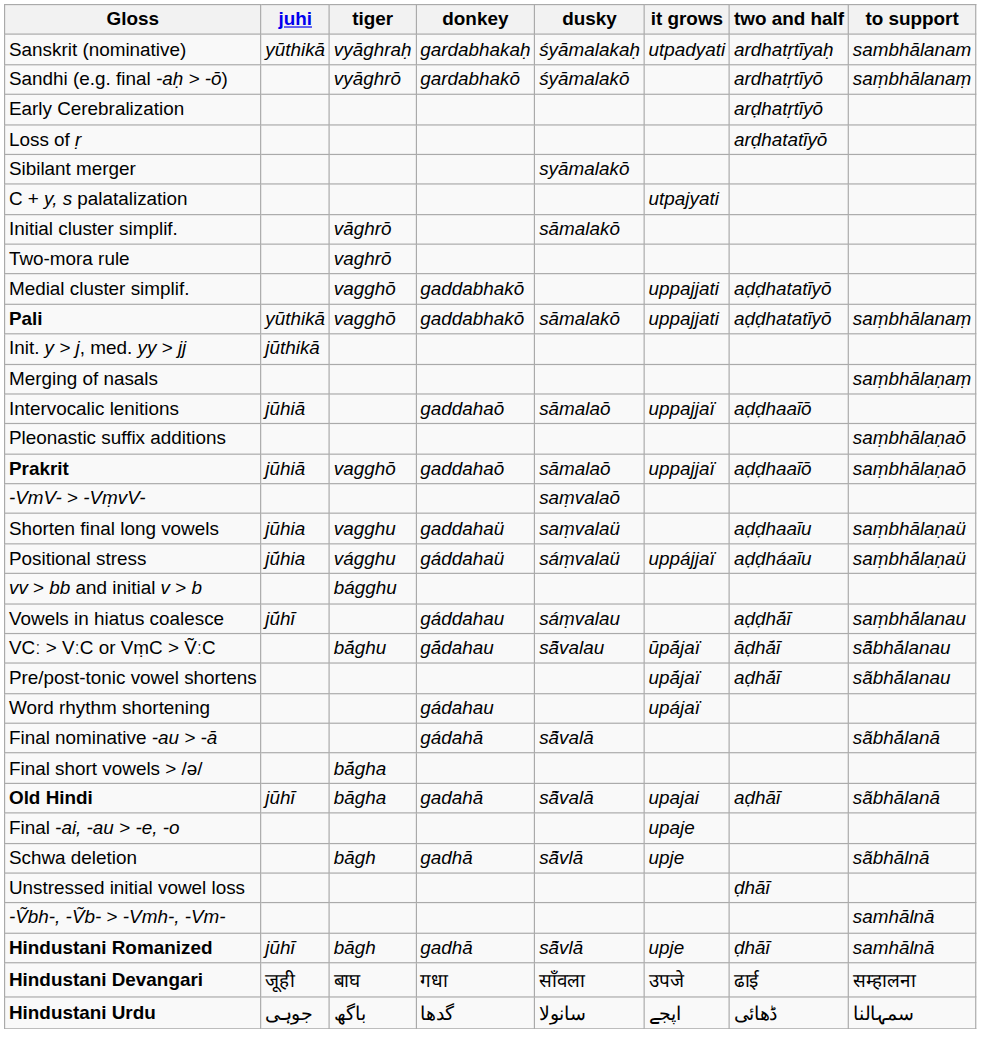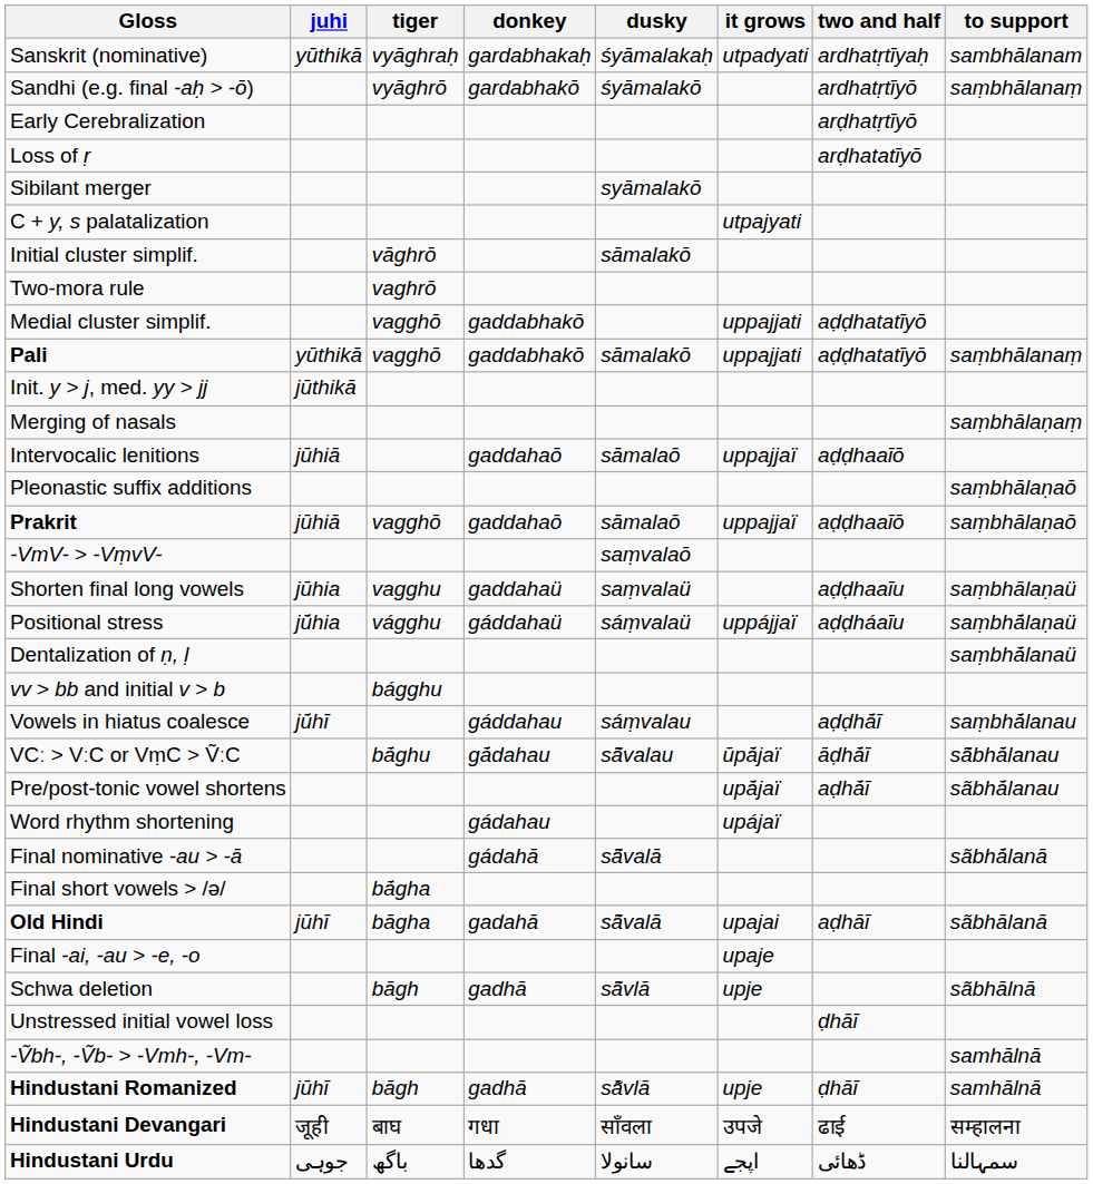+ row: Dentalization of ṇ, ḷ | saṃbhā́lanaü
